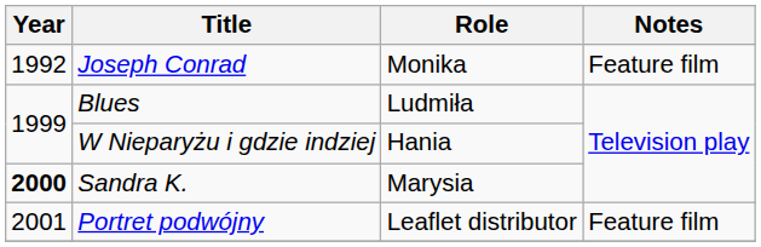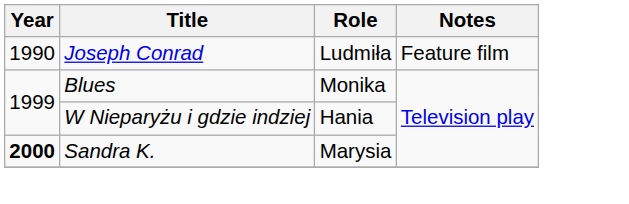Joseph Conrad | Year: 1992 -> 1990
Joseph Conrad | Role: Monika -> Ludmiła
Blues | Role: Ludmiła -> Monika
- row: 2001 | Portret podwójny | Leaflet distributor | Feature film
